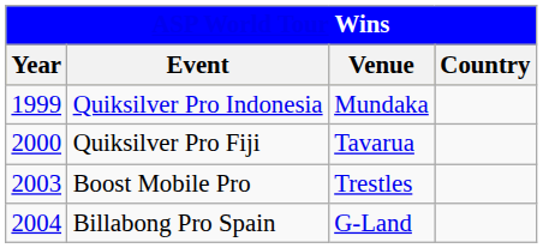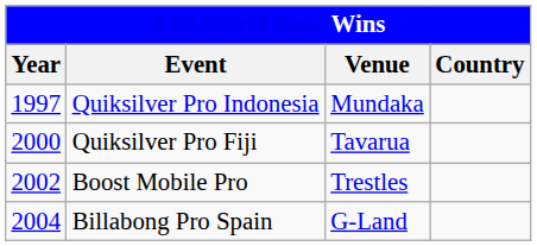Quiksilver Pro Indonesia | Year: 1999 -> 1997
Boost Mobile Pro | Year: 2003 -> 2002
